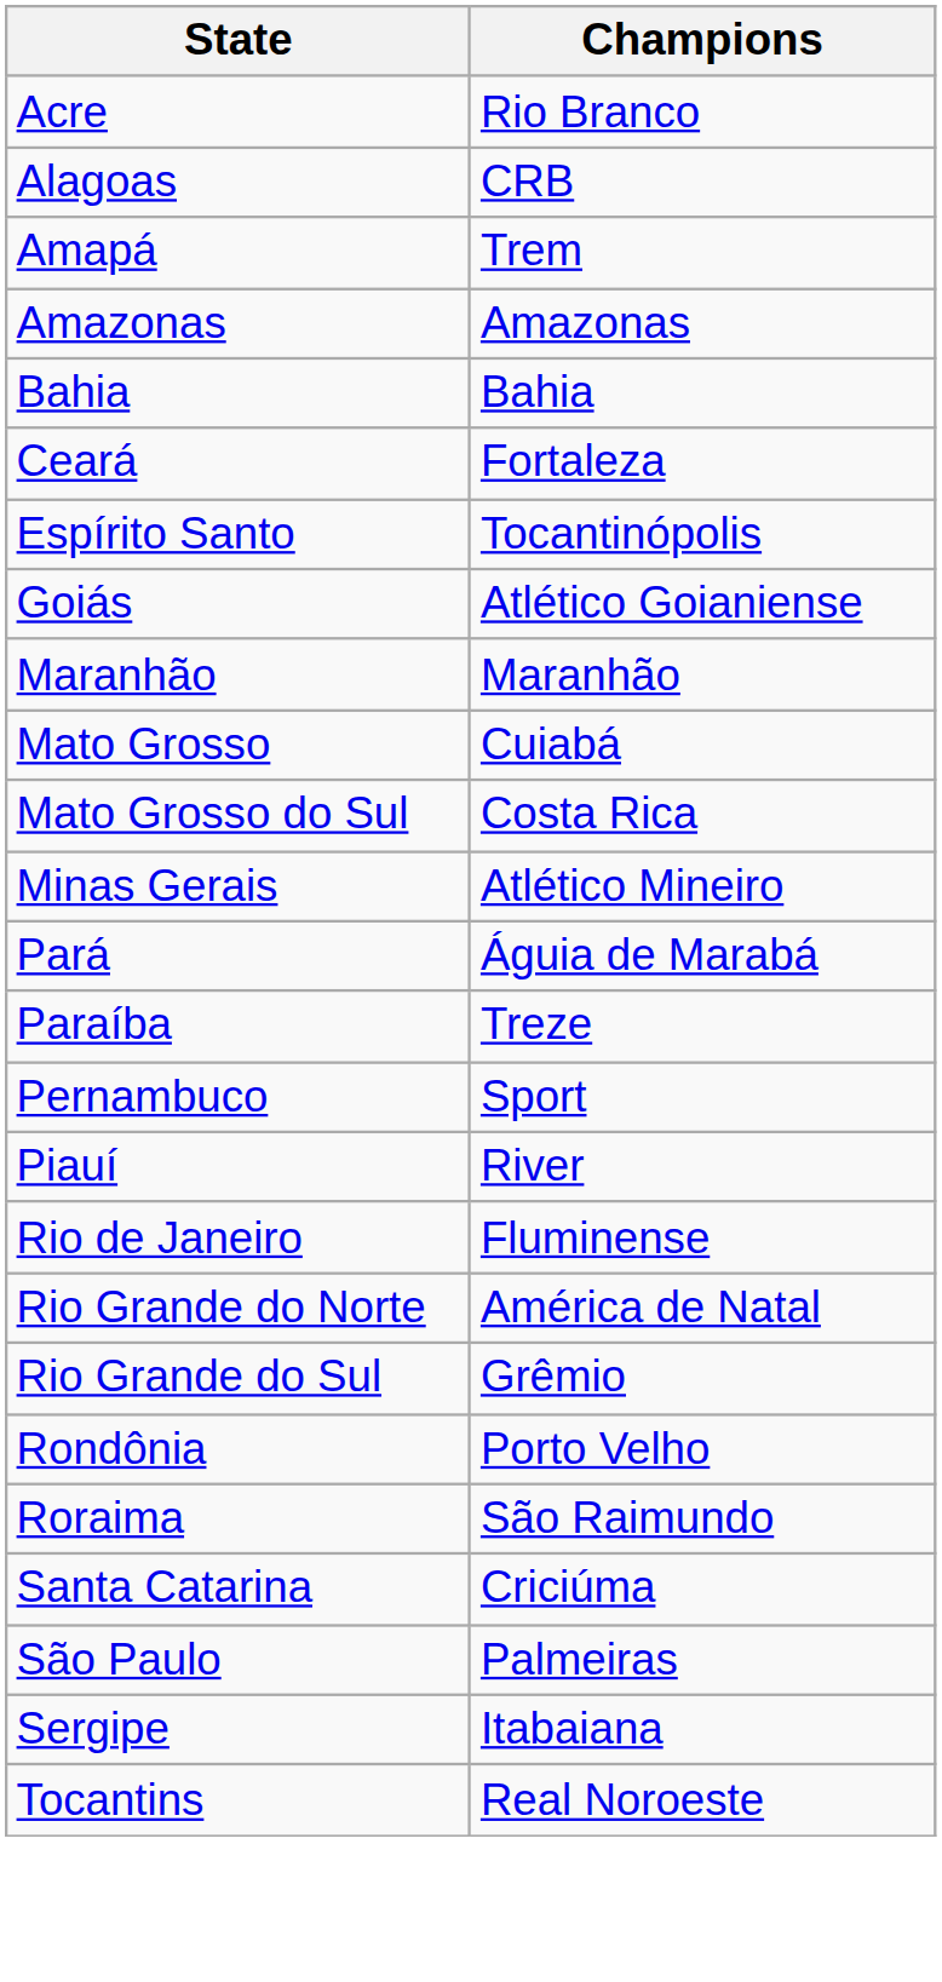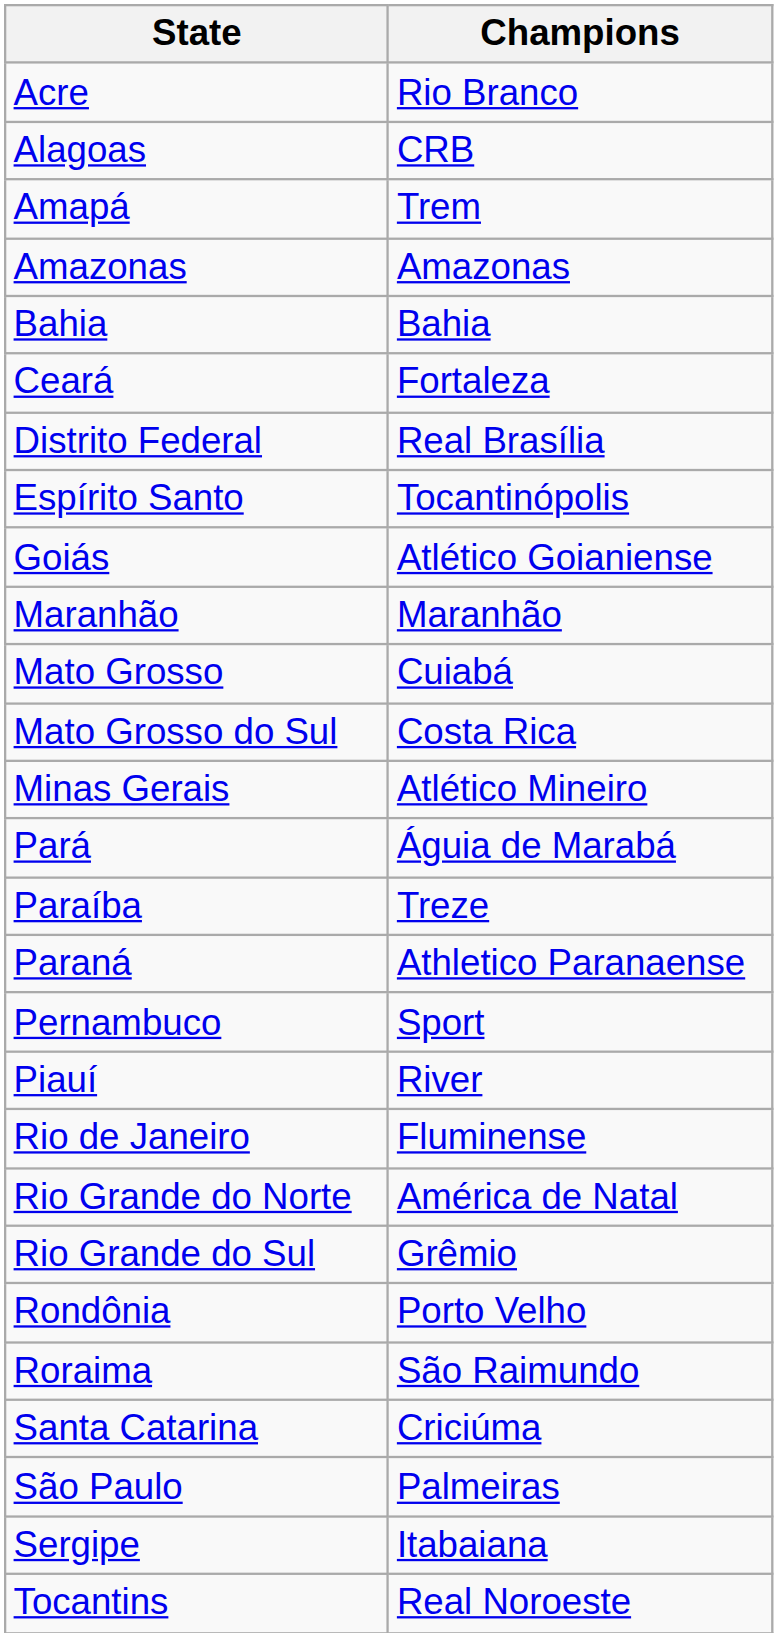+ row: Distrito Federal | Real Brasília
+ row: Paraná | Athletico Paranaense
